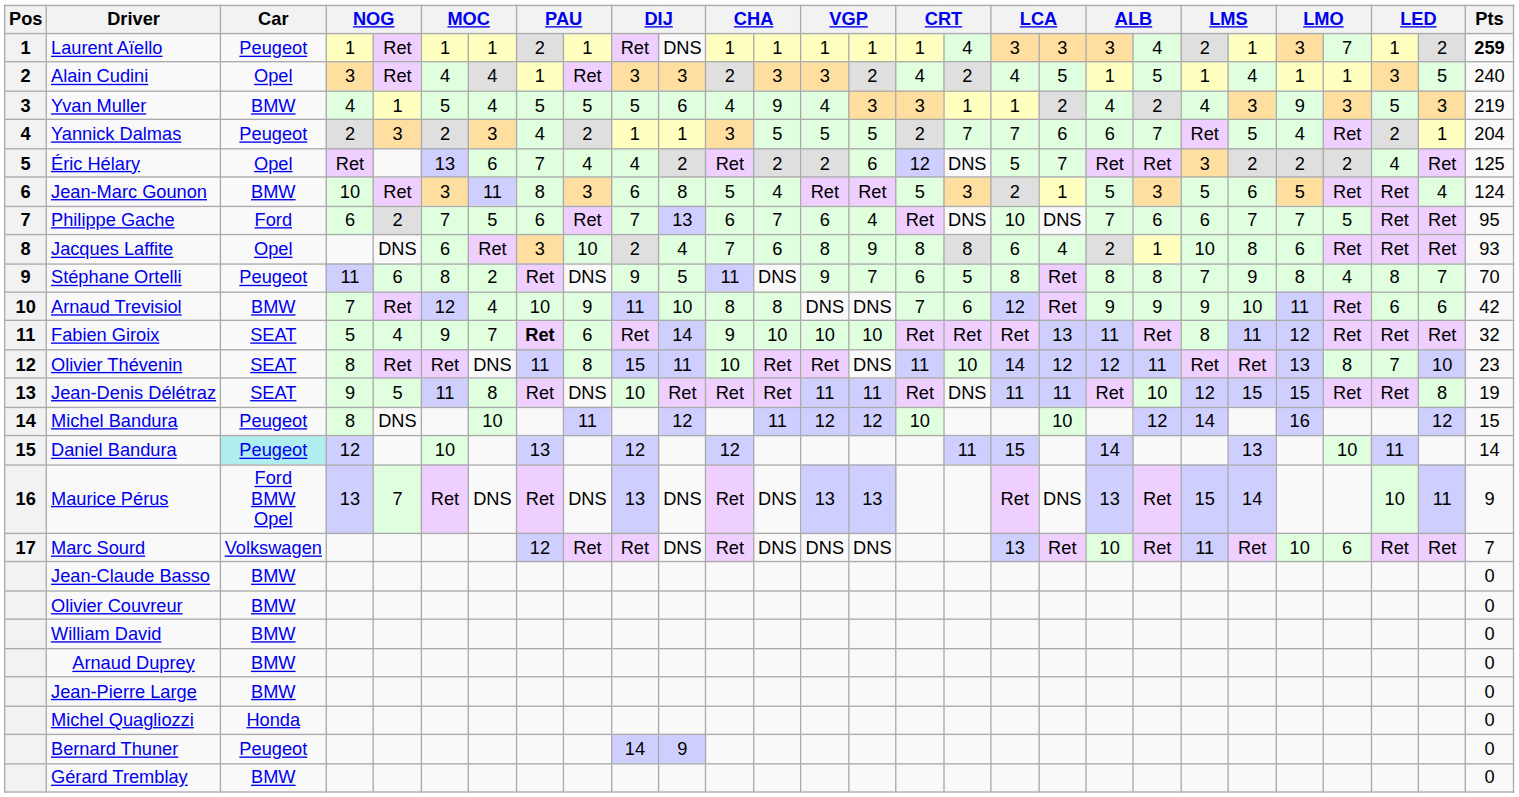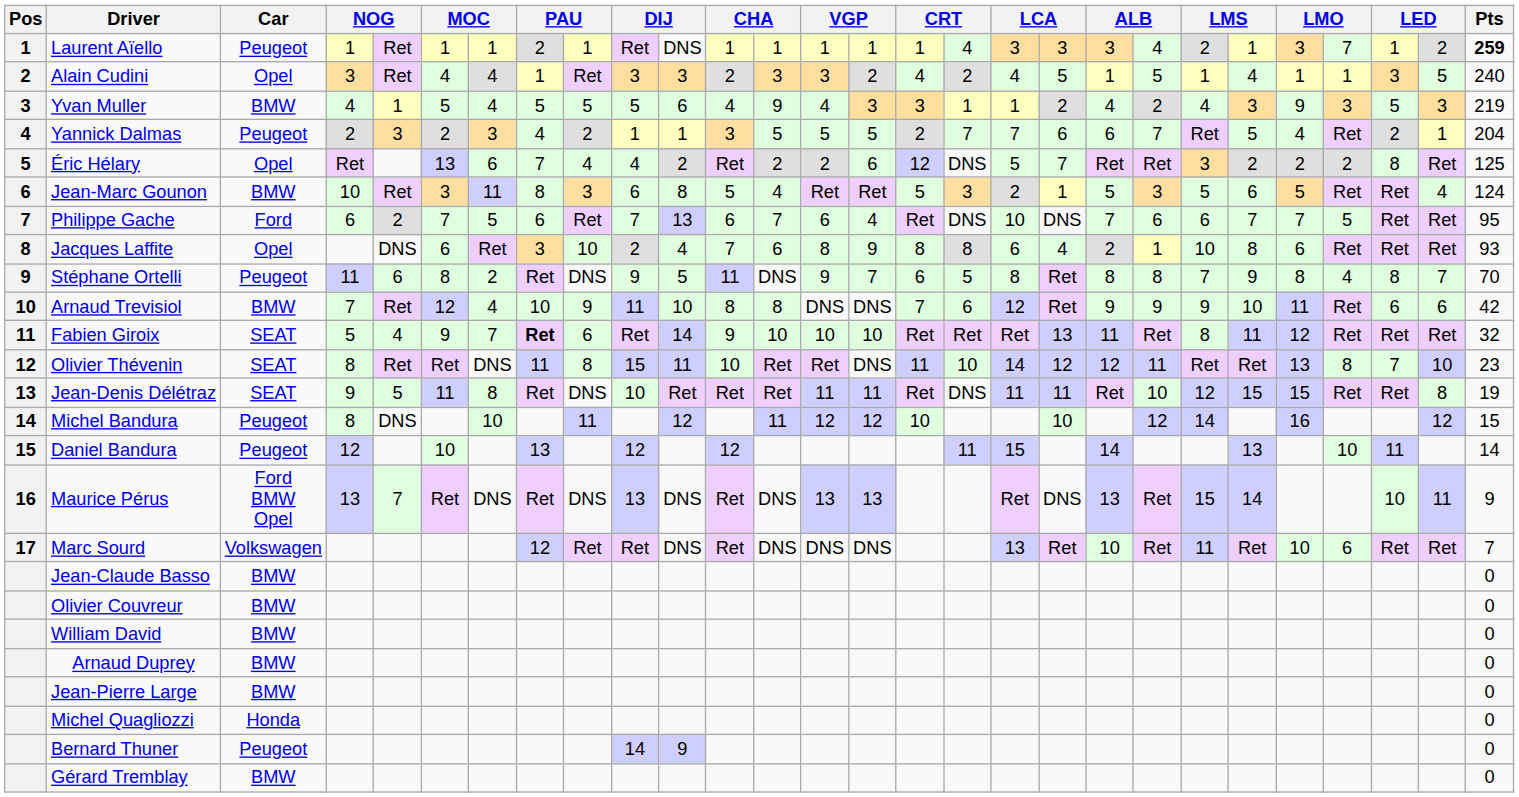Éric Hélary | column 26: 4 -> 8
Daniel Bandura | Car: paleturquoise background -> no background
